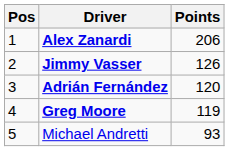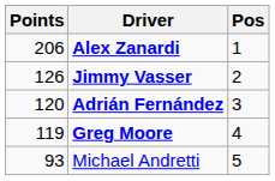columns swapped: Pos <-> Points
